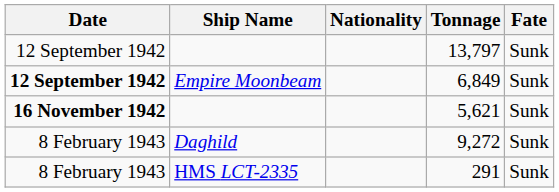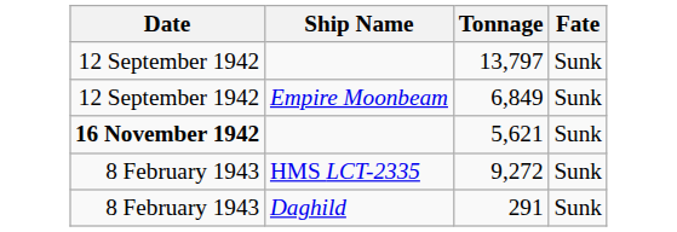- column: Nationality
6,849 | Date: bold -> normal
9,272 | Ship Name: Daghild -> HMS LCT-2335
291 | Ship Name: HMS LCT-2335 -> Daghild
